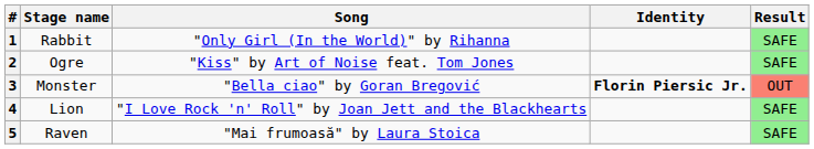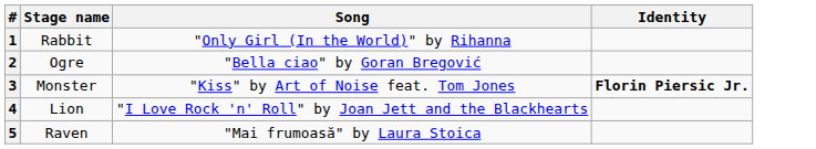- column: Result | SAFE | SAFE | OUT | SAFE | SAFE
2 | Song: "Kiss" by Art of Noise feat. Tom Jones -> "Bella ciao" by Goran Bregović
3 | Song: "Bella ciao" by Goran Bregović -> "Kiss" by Art of Noise feat. Tom Jones
